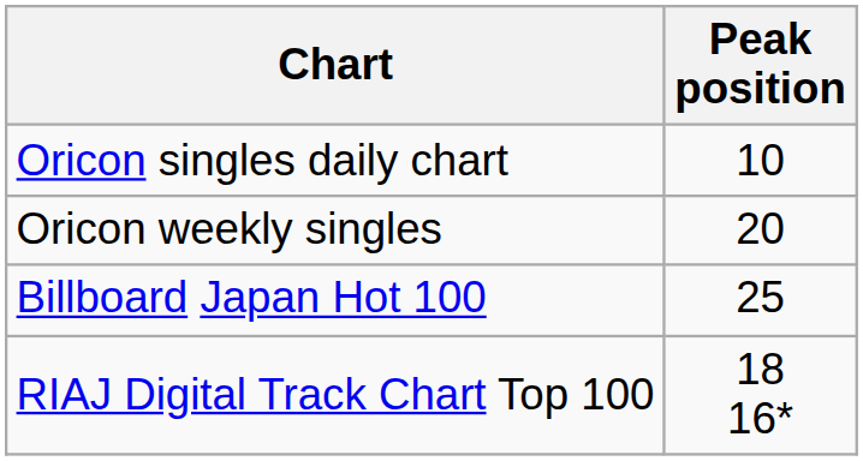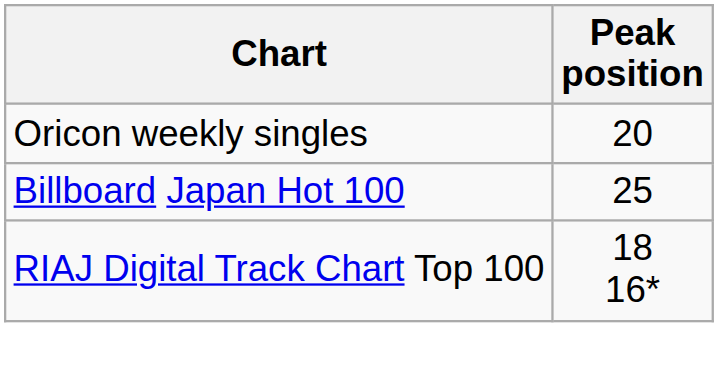- row: Oricon singles daily chart | 10
